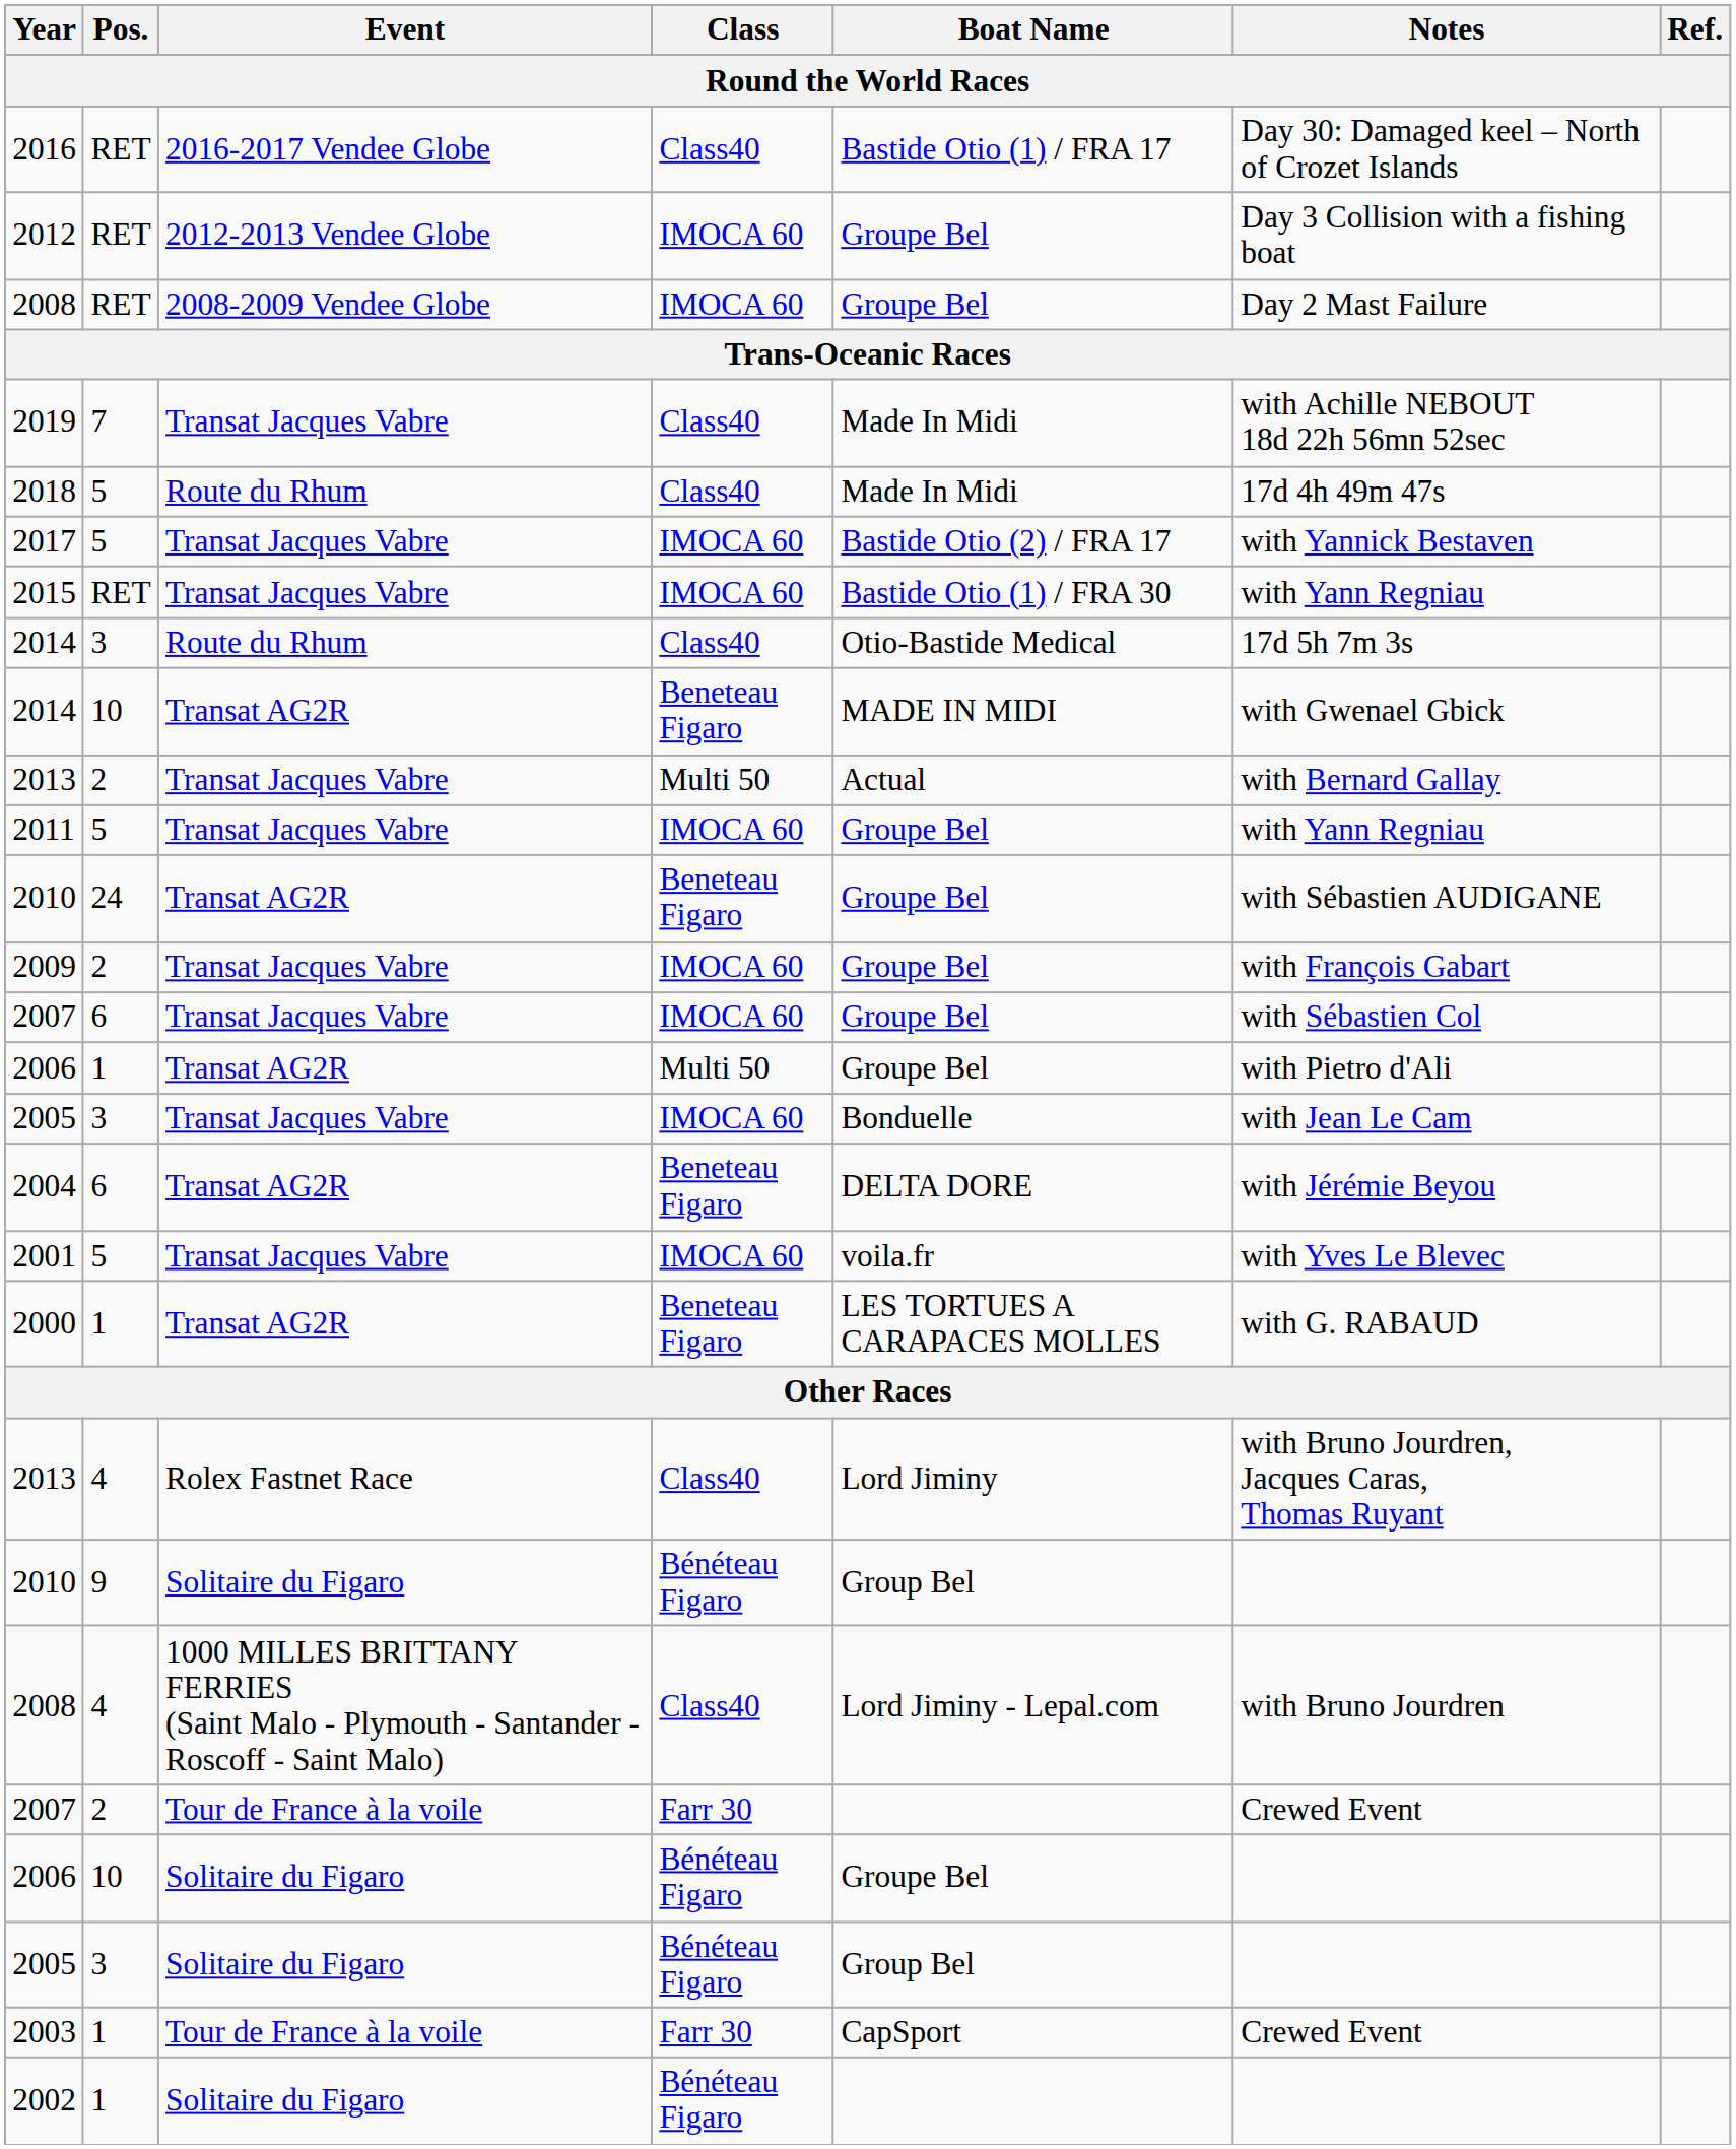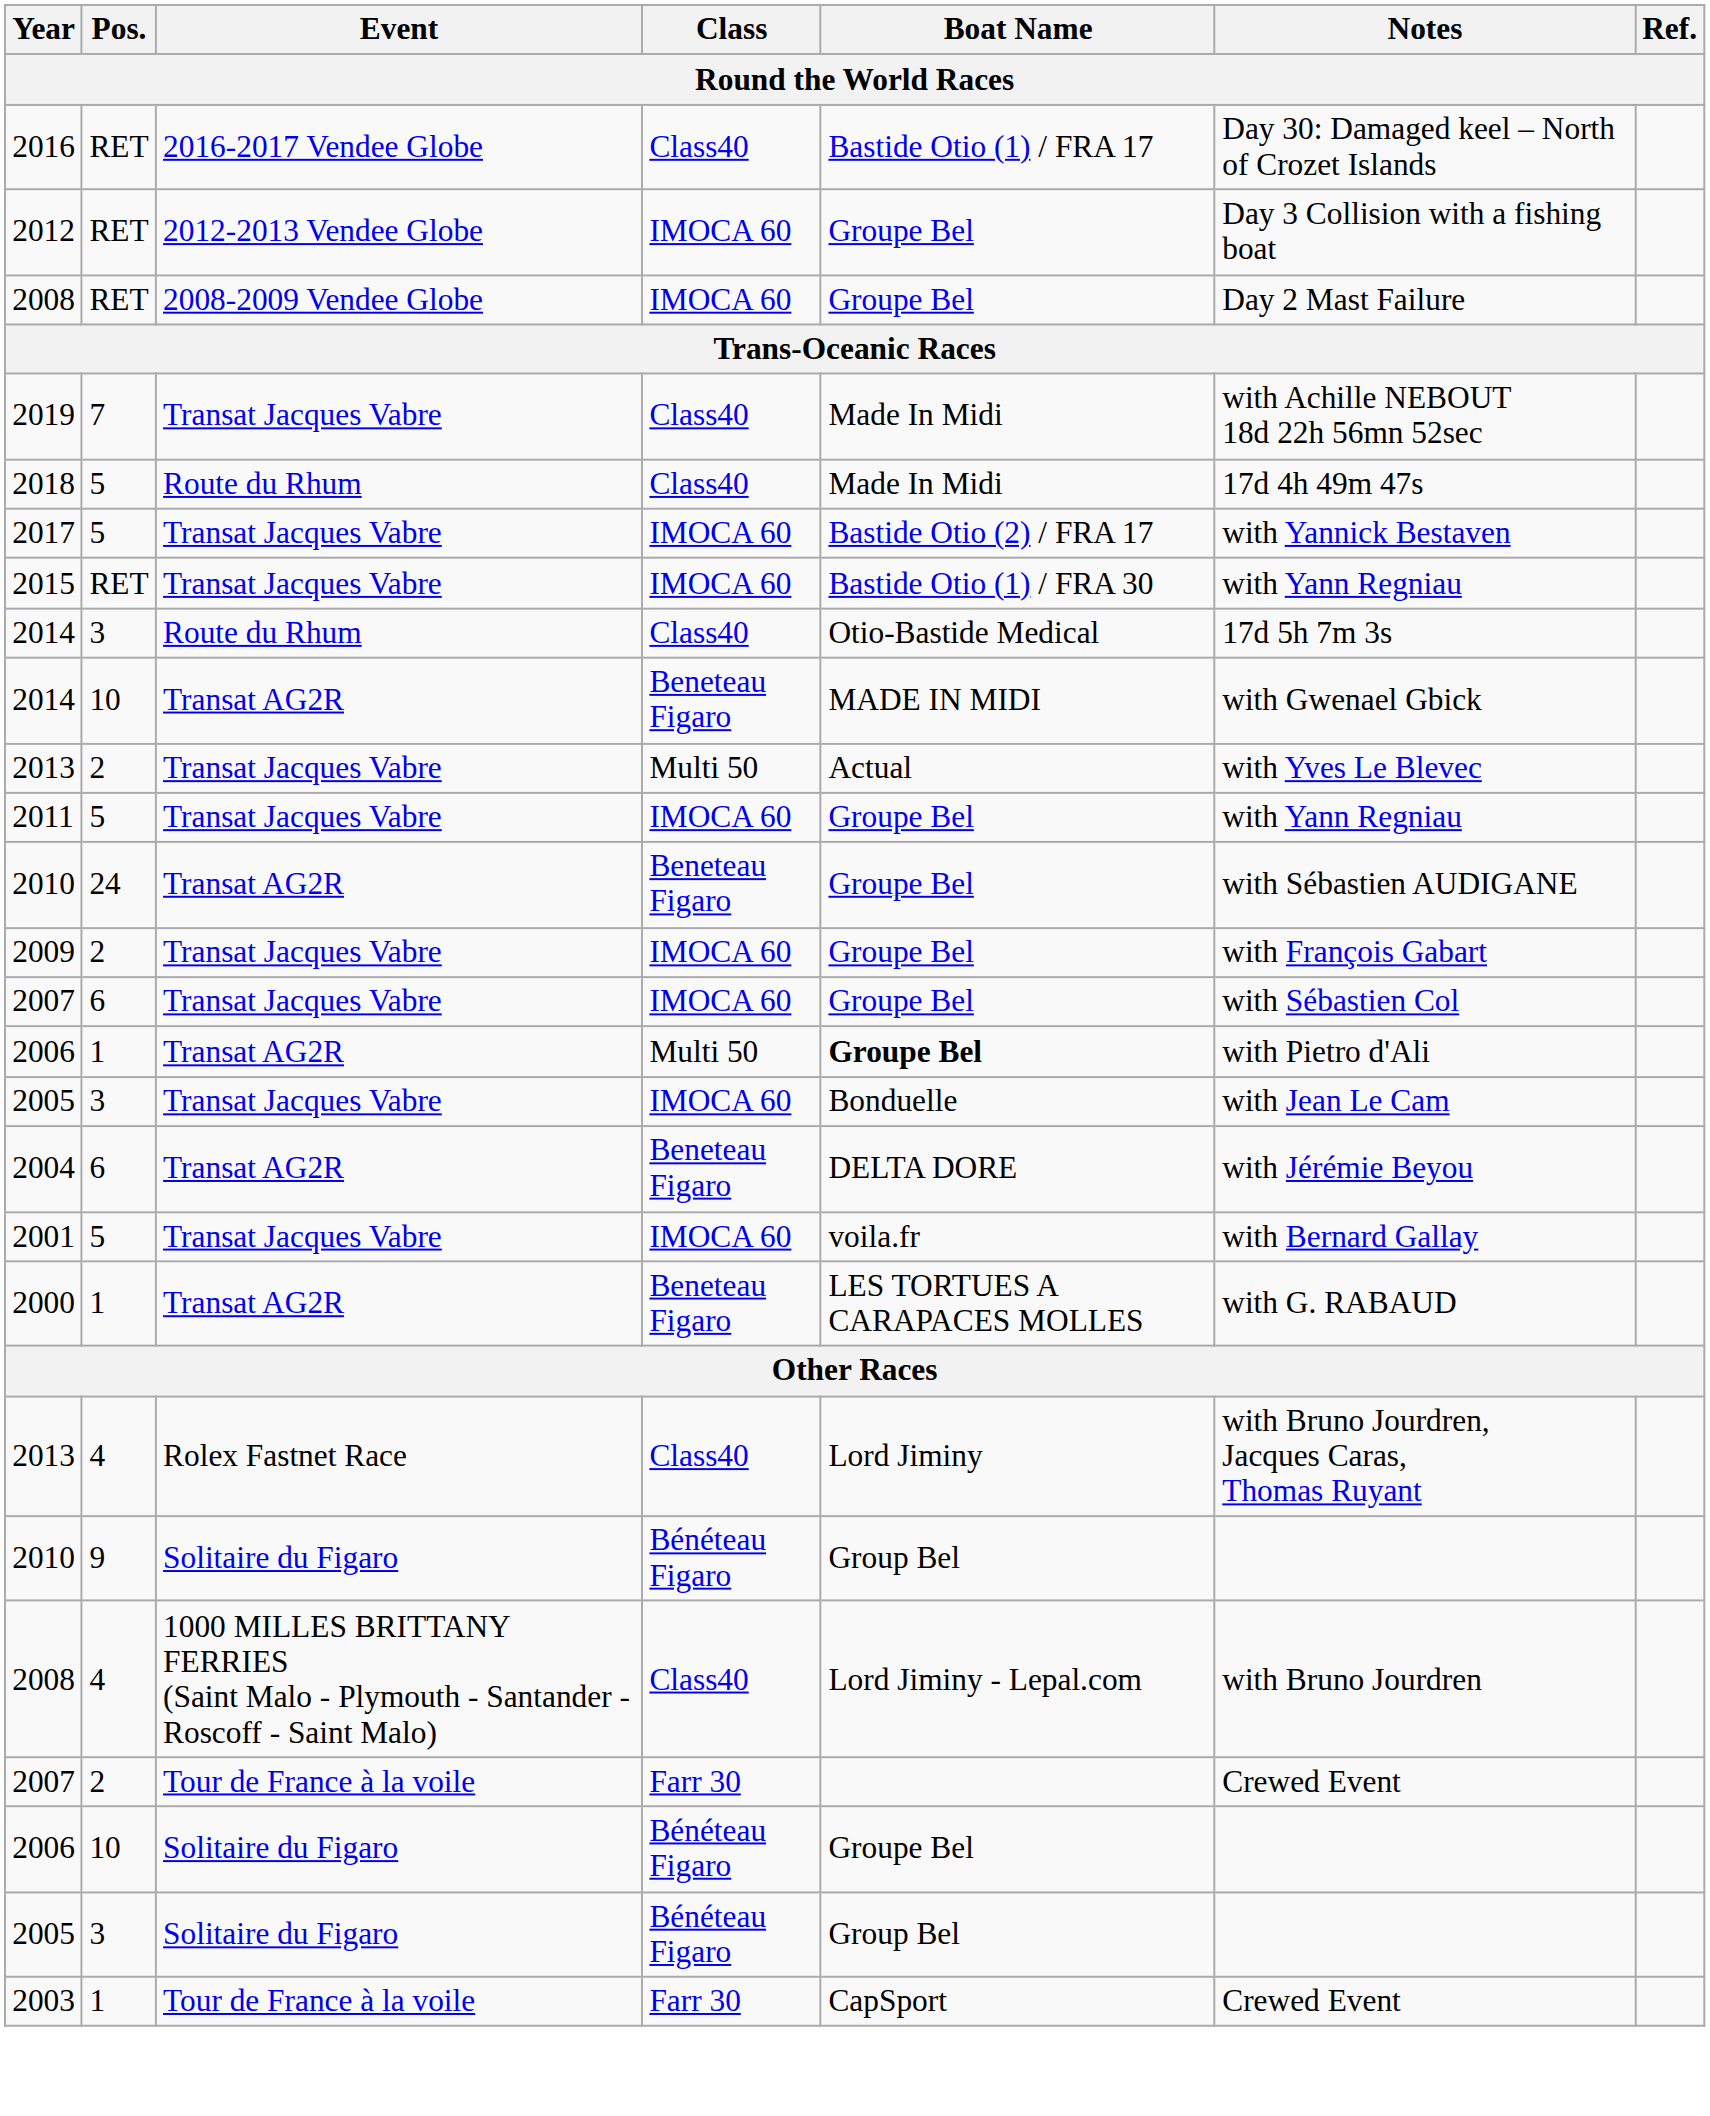2013 / Transat Jacques Vabre | Notes: with Bernard Gallay -> with Yves Le Blevec
2006 / Transat AG2R | Boat Name: normal -> bold
2001 | Notes: with Yves Le Blevec -> with Bernard Gallay
- row: 2002 | 1 | Solitaire du Figaro | Bénéteau Figaro
